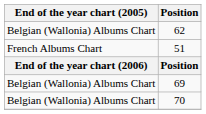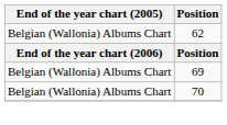- row: French Albums Chart | 51
